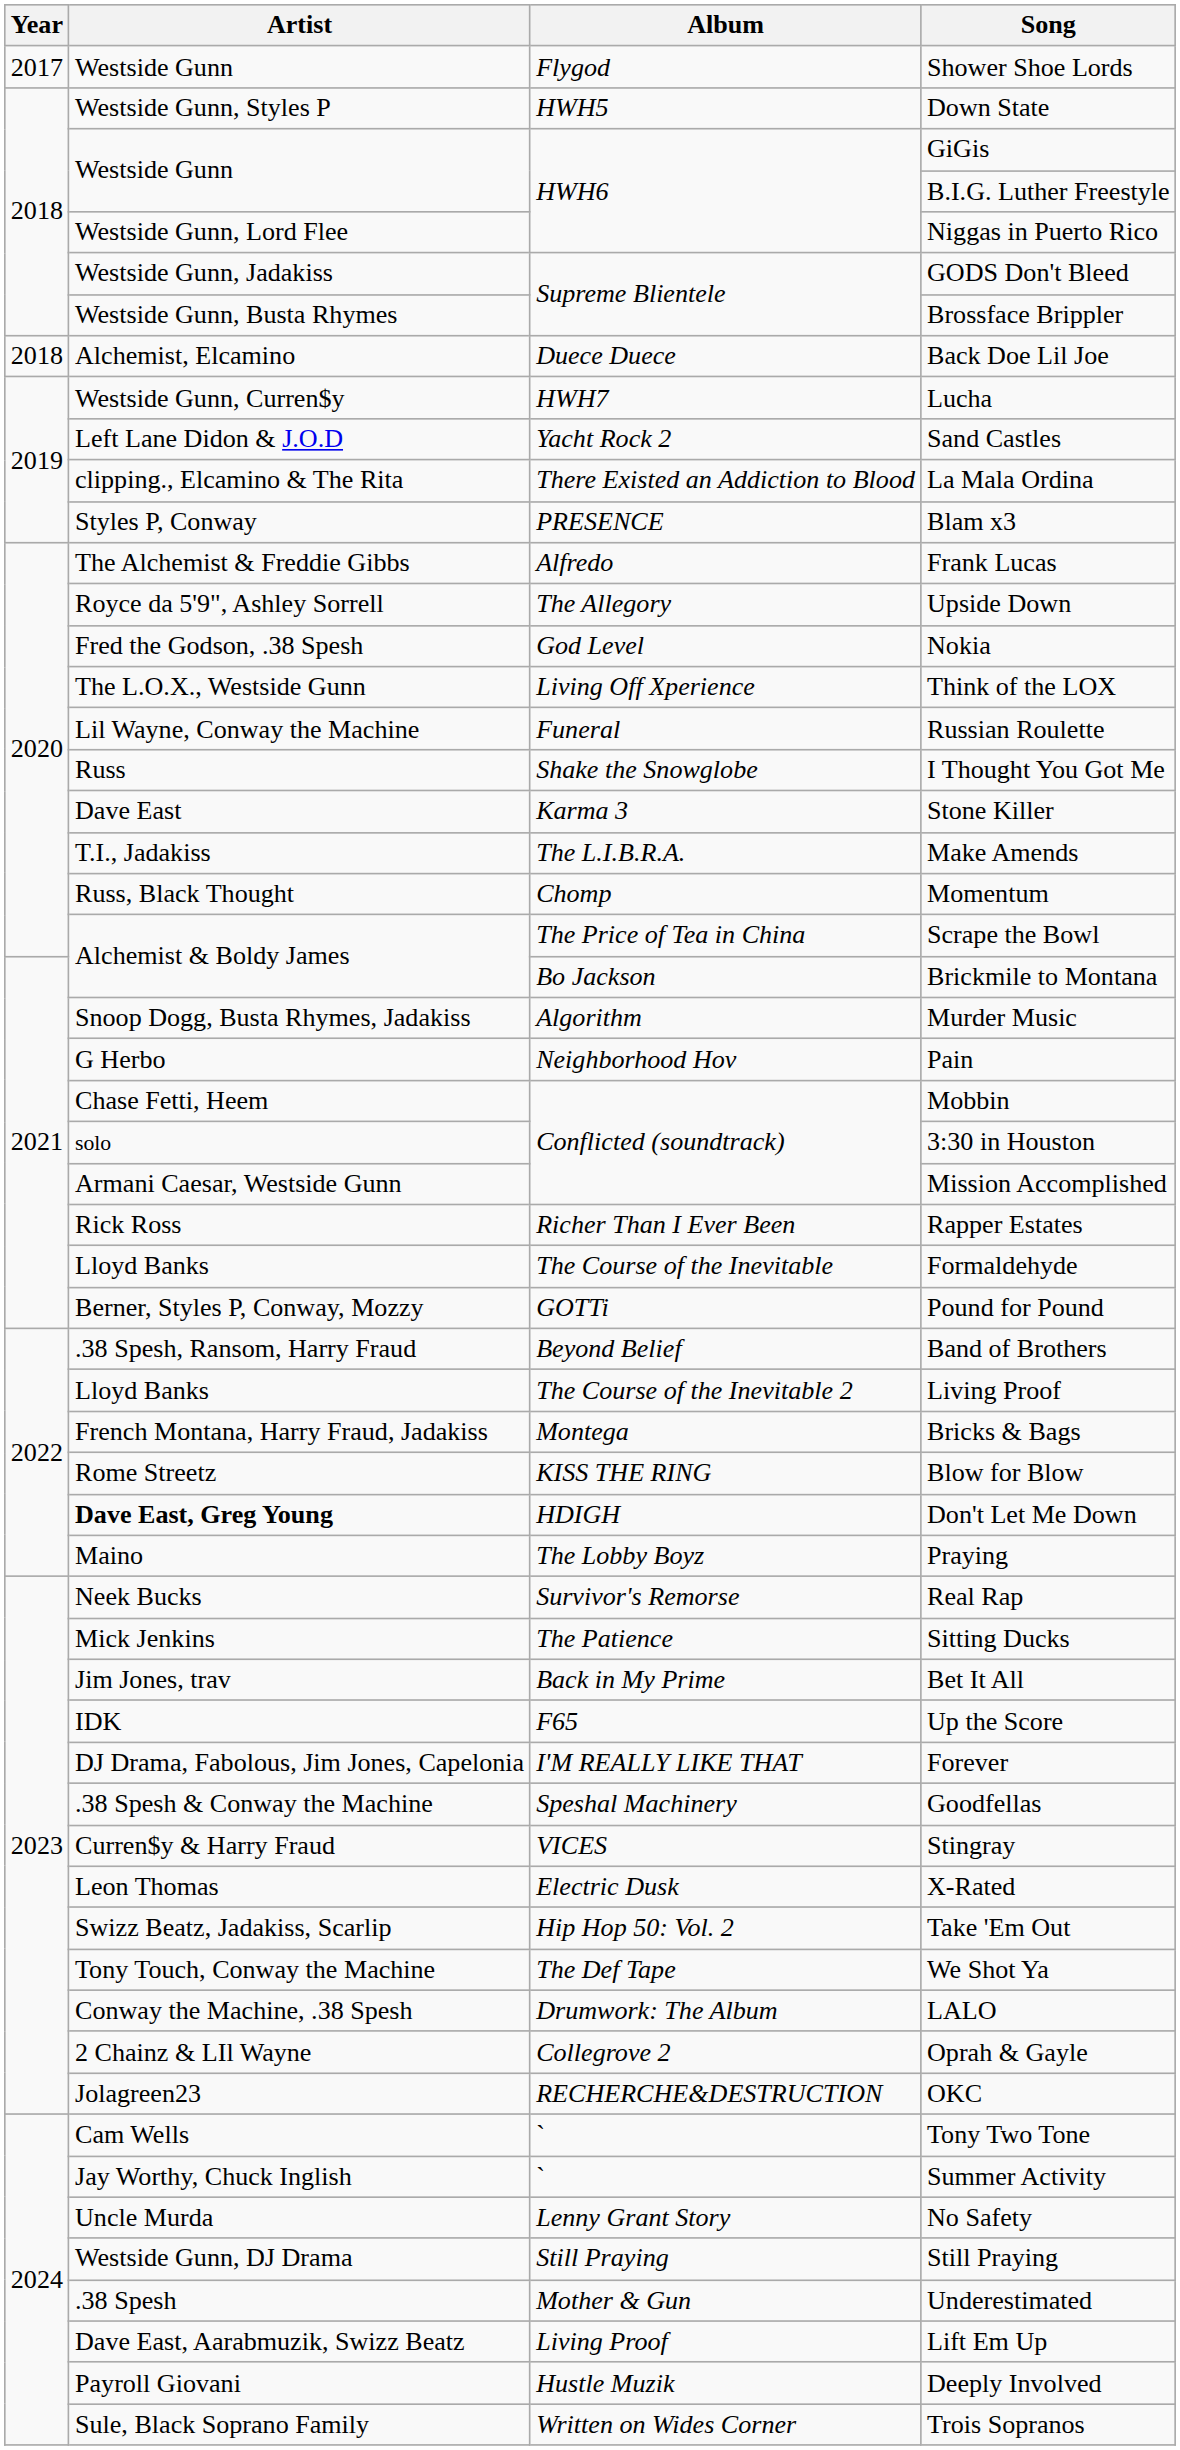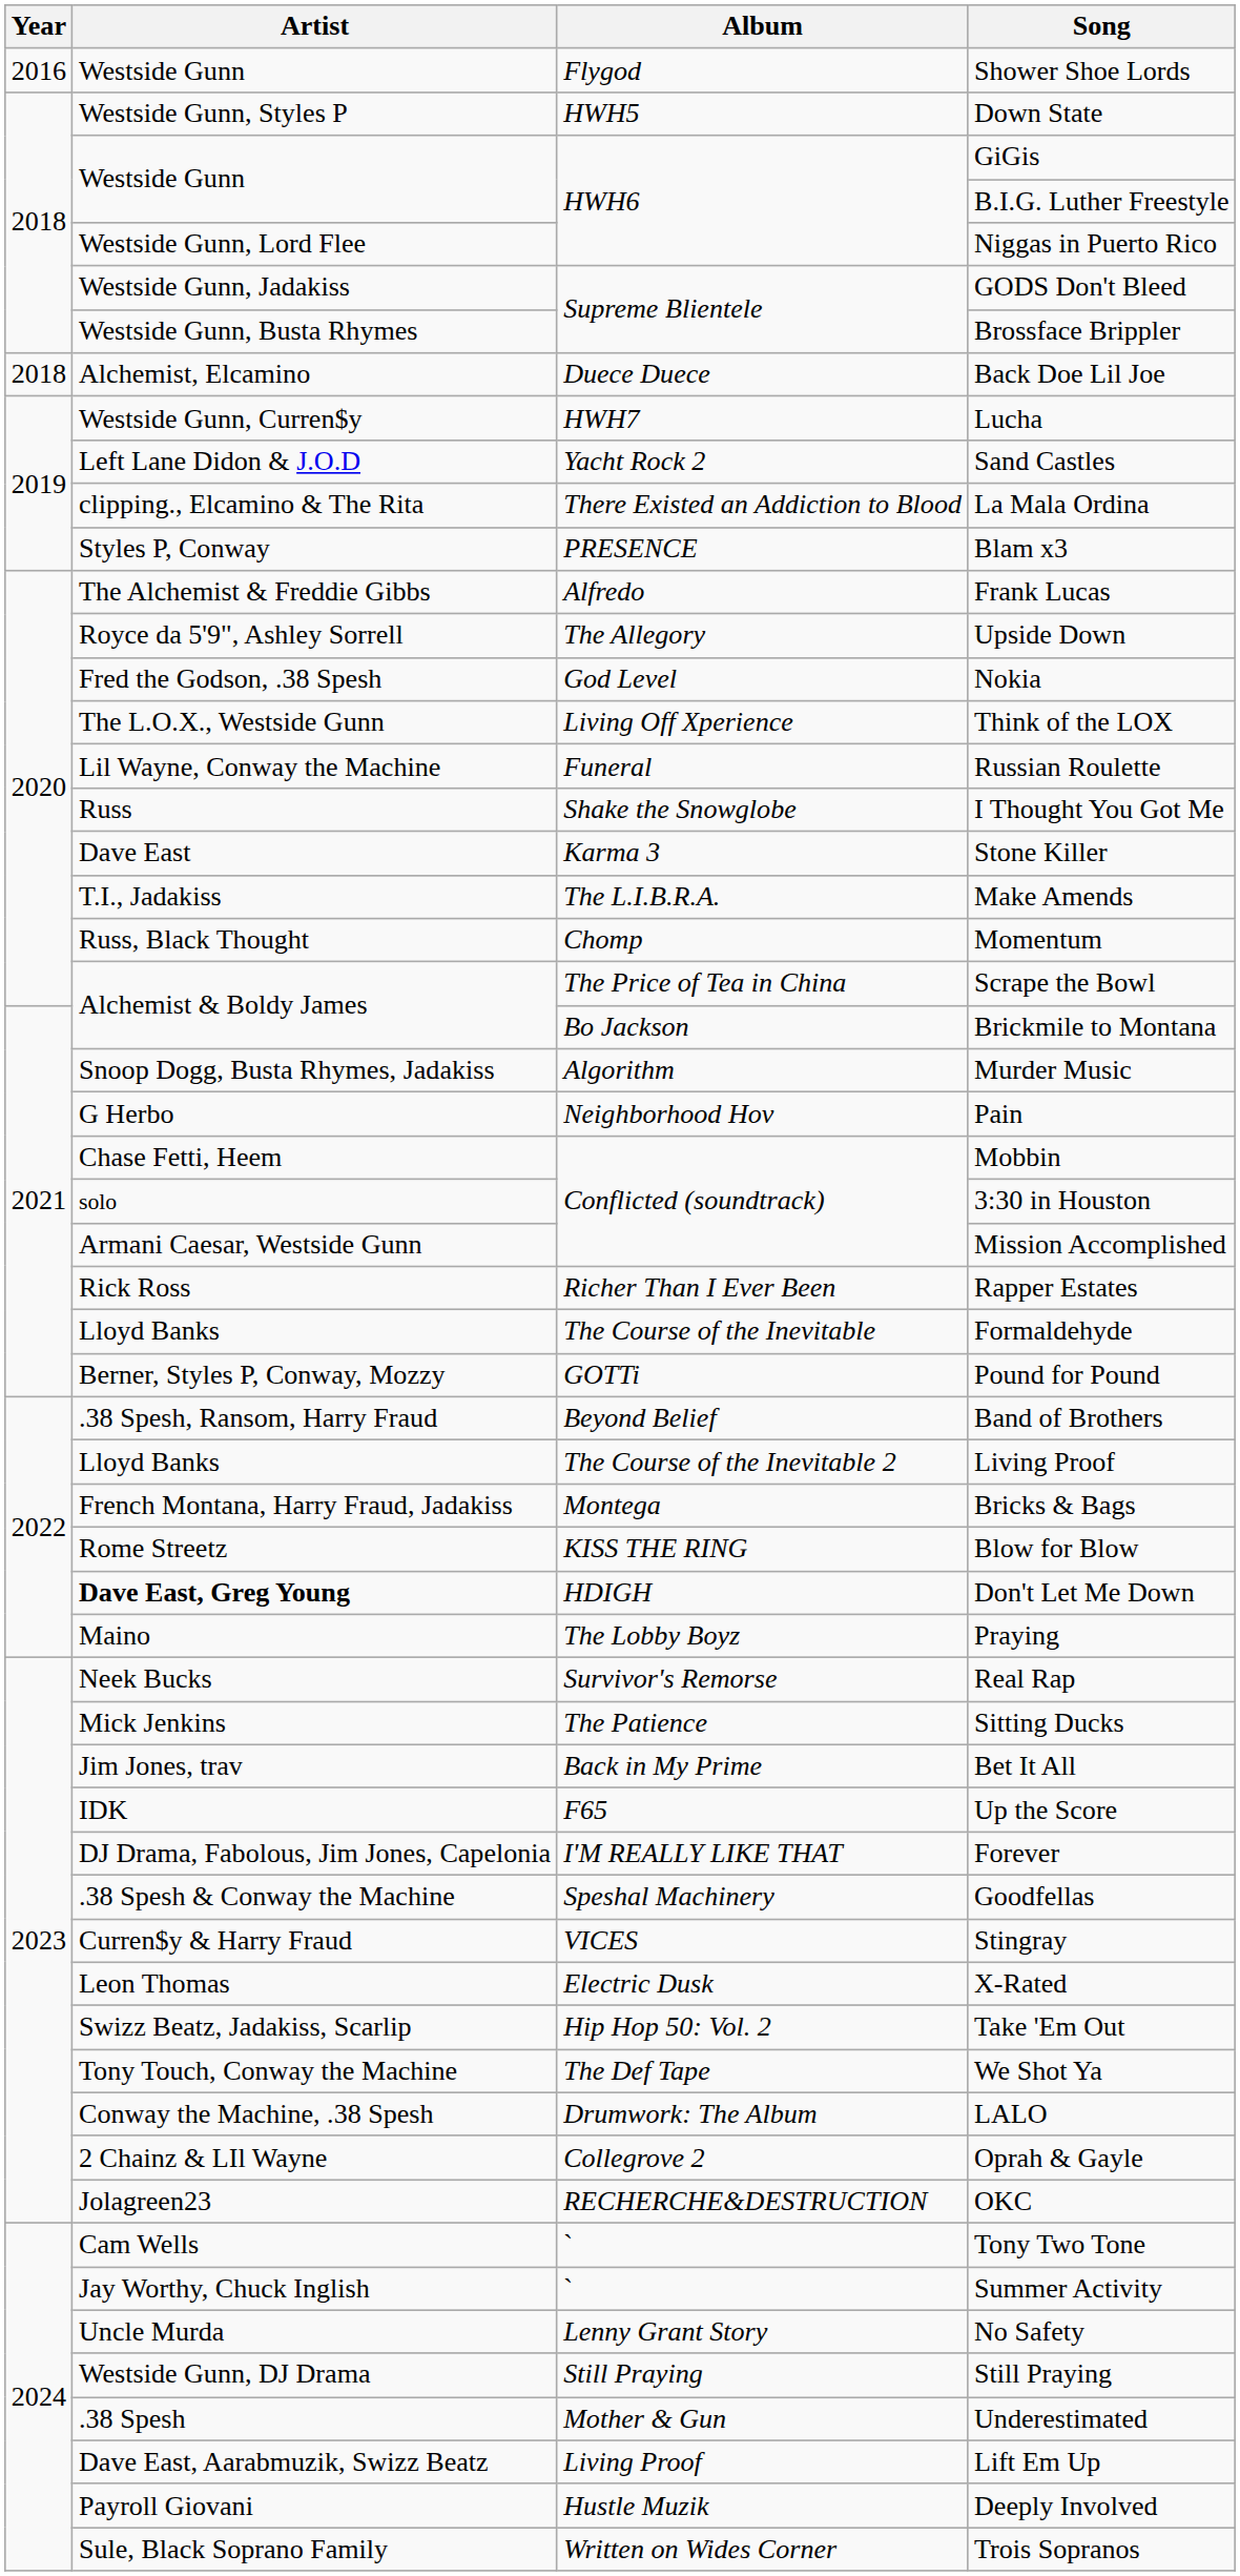Shower Shoe Lords | Year: 2017 -> 2016
